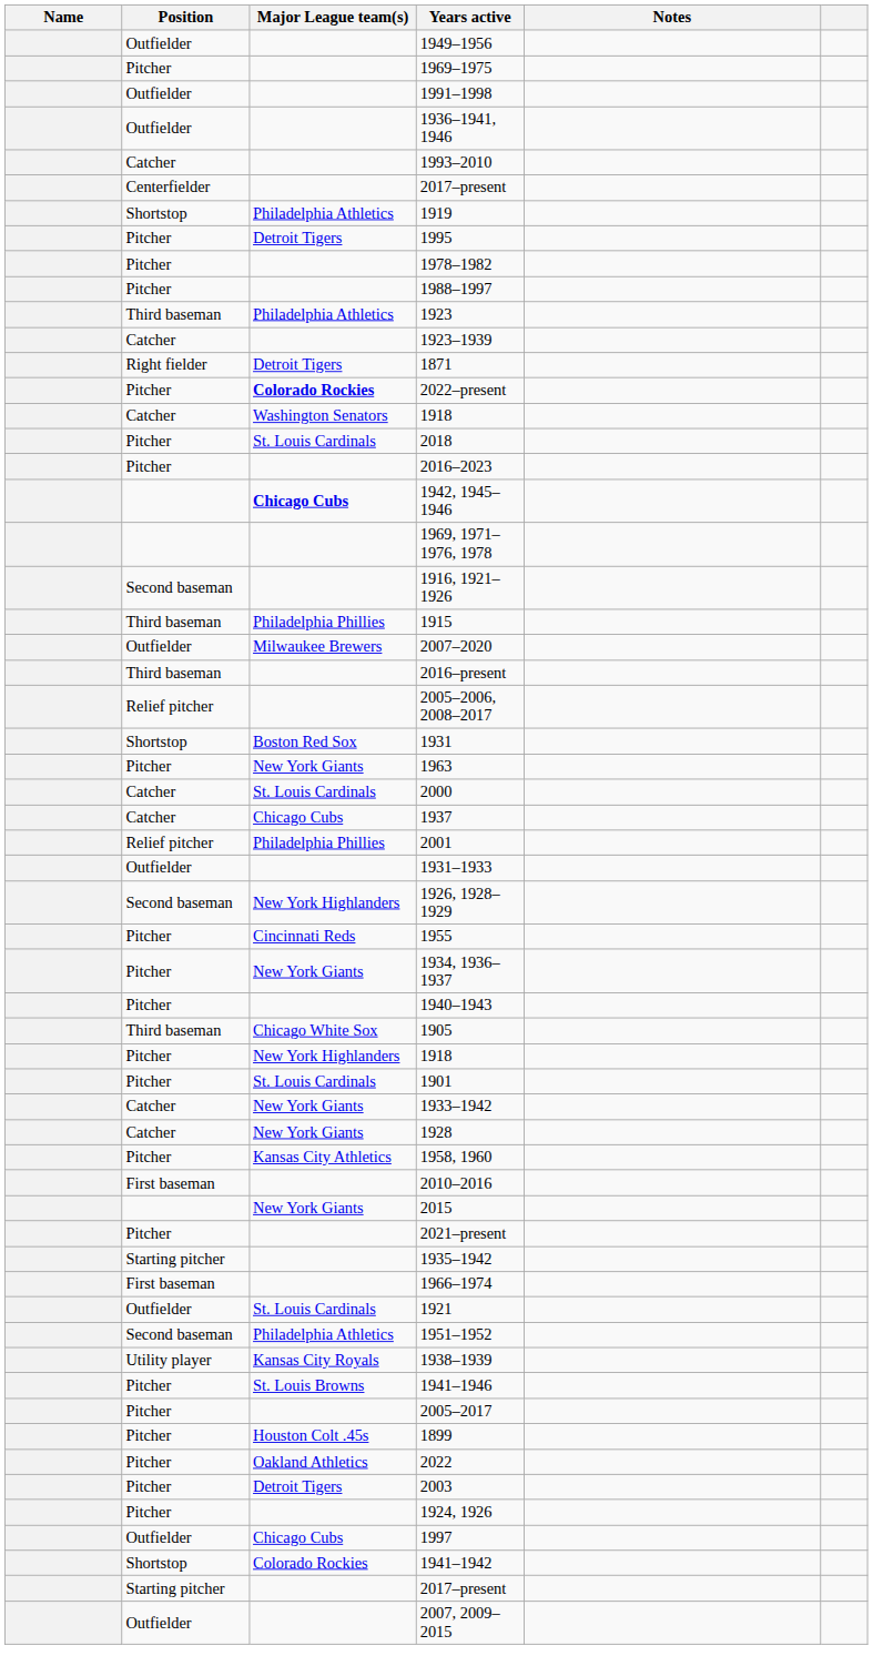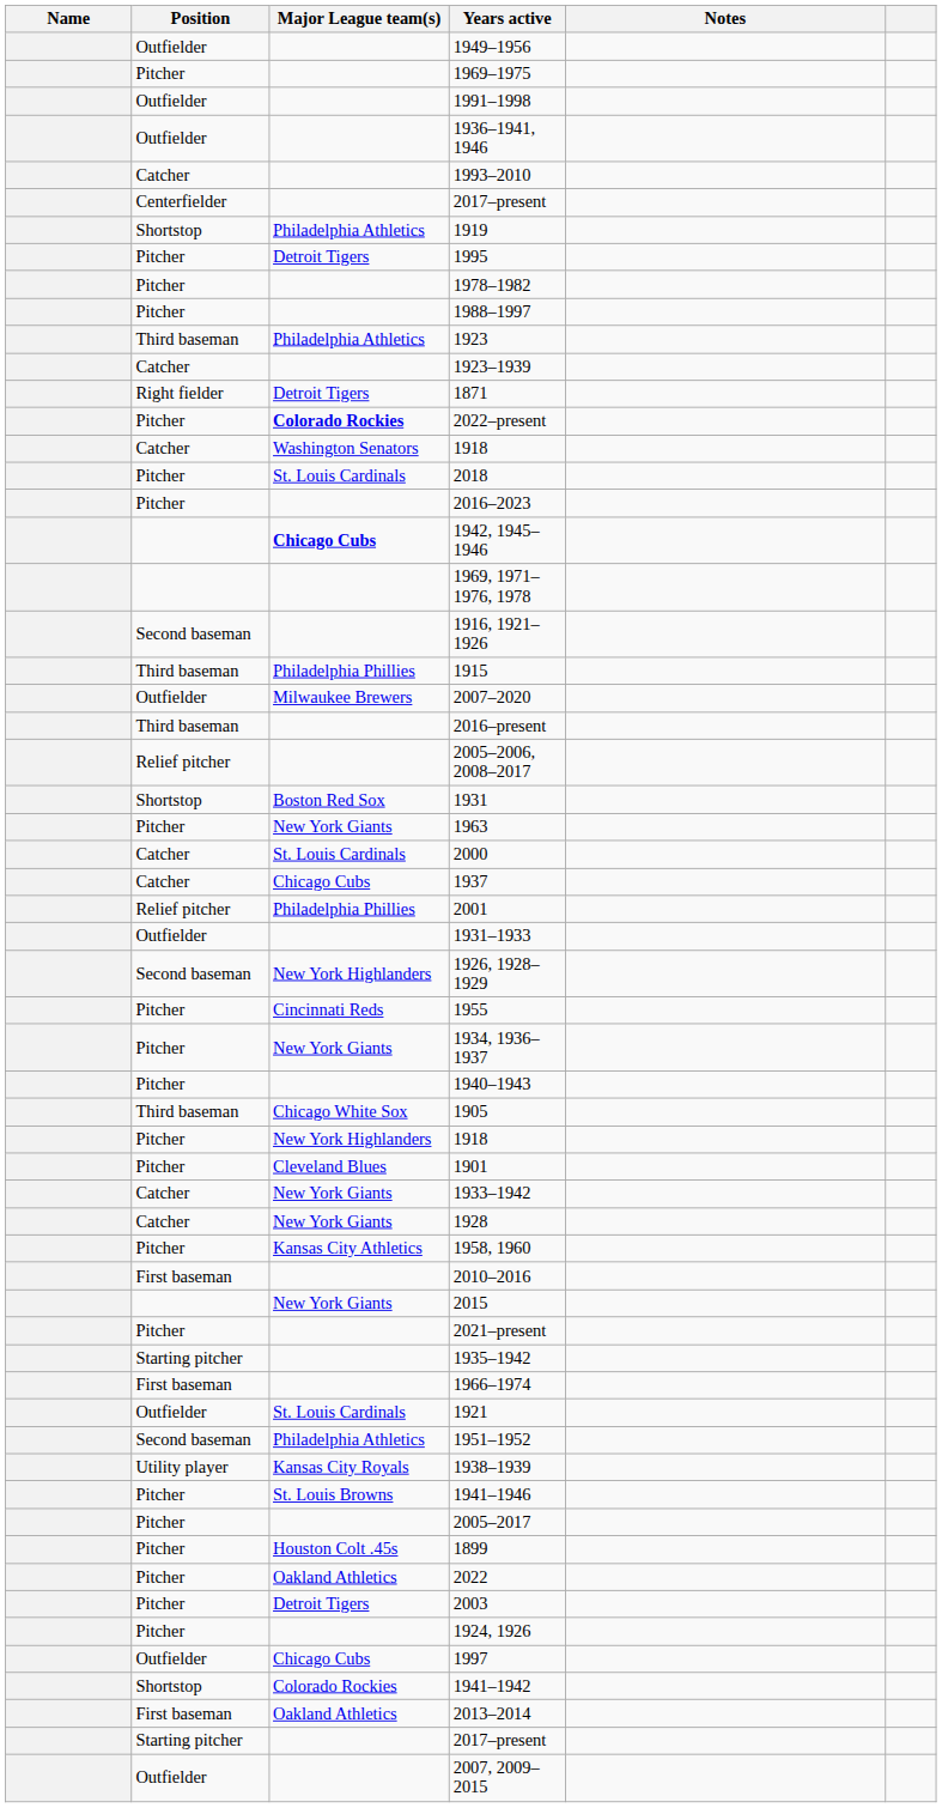1901 | Major League team(s): St. Louis Cardinals -> Cleveland Blues
+ row: First baseman | Oakland Athletics | 2013–2014
